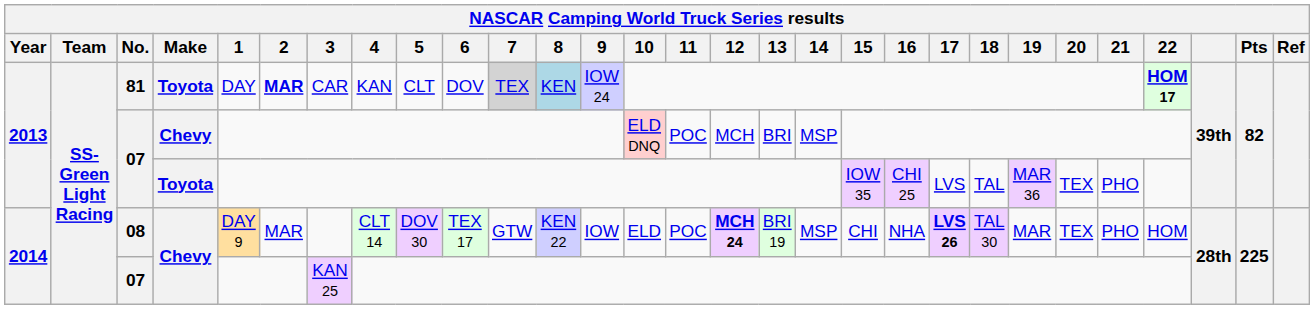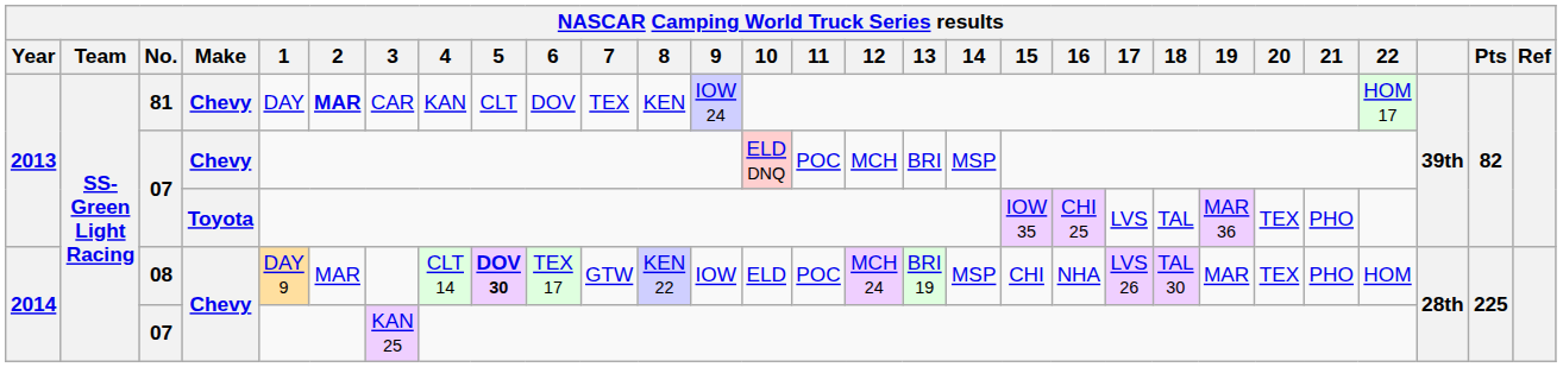81 | Make: Toyota -> Chevy
81 | 7: lightgrey background -> no background
81 | 8: lightblue background -> no background
81 | 22: bold -> normal
08 | 5: normal -> bold
08 | 12: bold -> normal
08 | 17: bold -> normal
